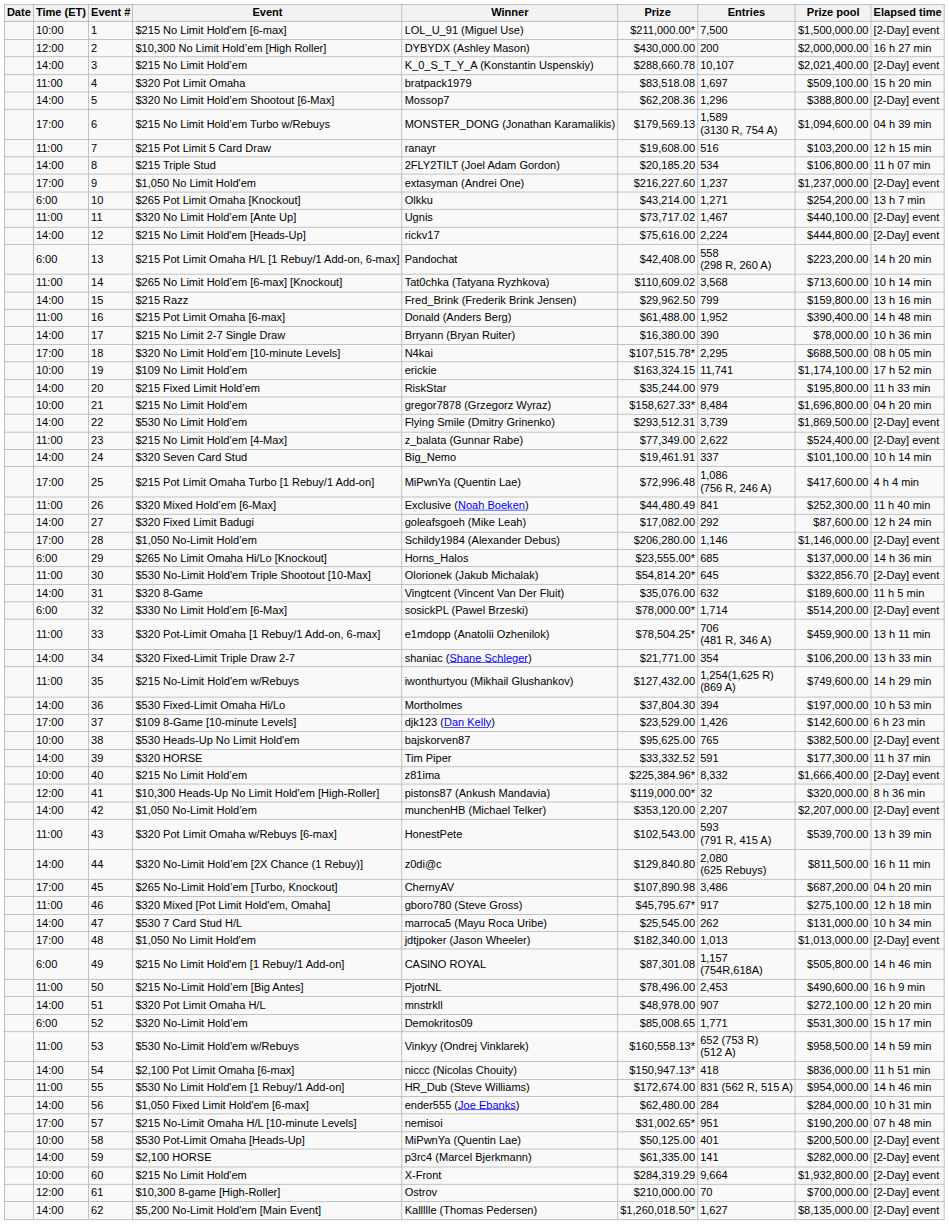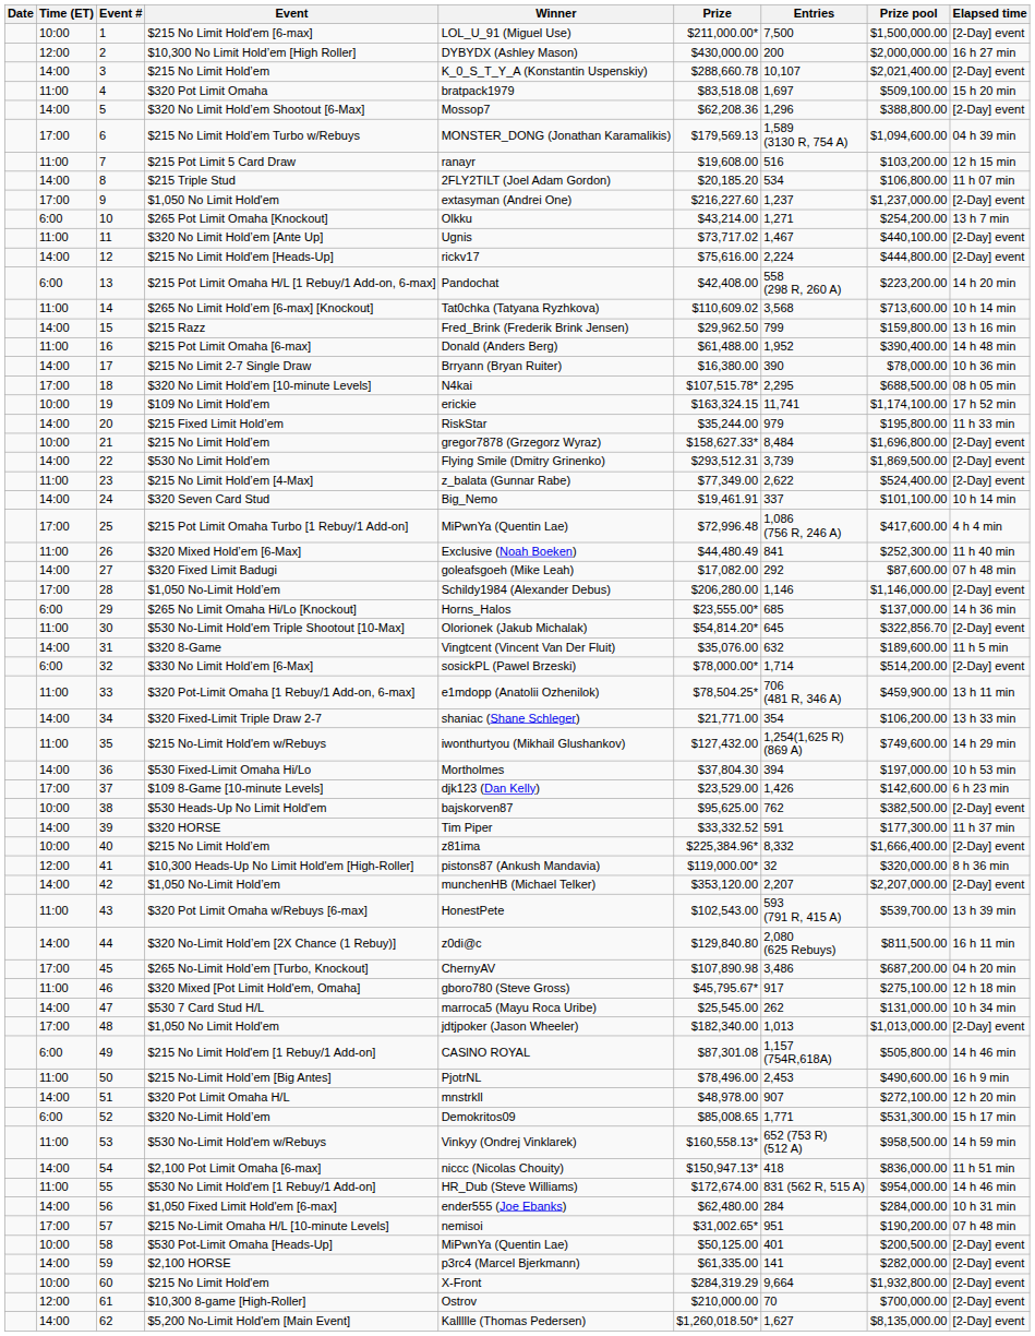21 / $215 No Limit Hold’em | Elapsed time: 04 h 20 min -> [2-Day] event
$320 Fixed Limit Badugi | Elapsed time: 12 h 24 min -> 07 h 48 min
$530 Heads-Up No Limit Hold'em | Entries: 765 -> 762
